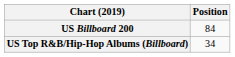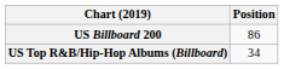US Billboard 200 | Position: 84 -> 86
